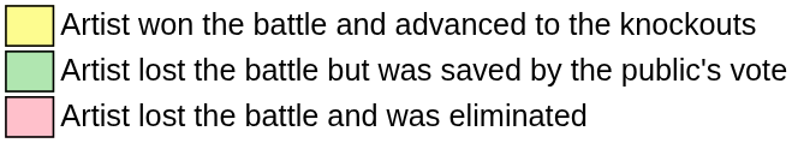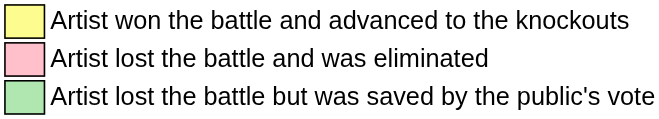rows swapped: Artist lost the battle but was saved by the public's vote <-> Artist lost the battle and was eliminated
